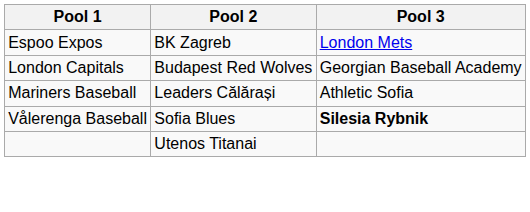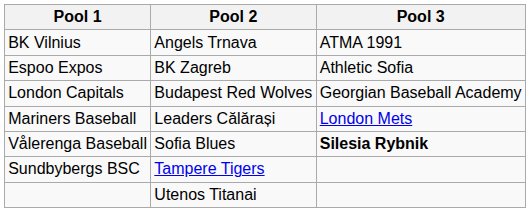+ row: BK Vilnius | Angels Trnava | ATMA 1991
Espoo Expos | Pool 3: London Mets -> Athletic Sofia
Mariners Baseball | Pool 3: Athletic Sofia -> London Mets
+ row: Sundbybergs BSC | Tampere Tigers
